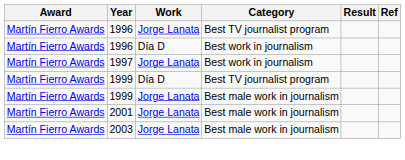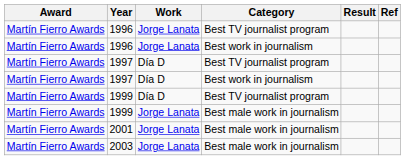1996 / Best work in journalism | Work: Día D -> Jorge Lanata
+ row: Martín Fierro Awards | 1997 | Día D | Best TV journalist program
1997 / Best work in journalism | Work: Jorge Lanata -> Día D
